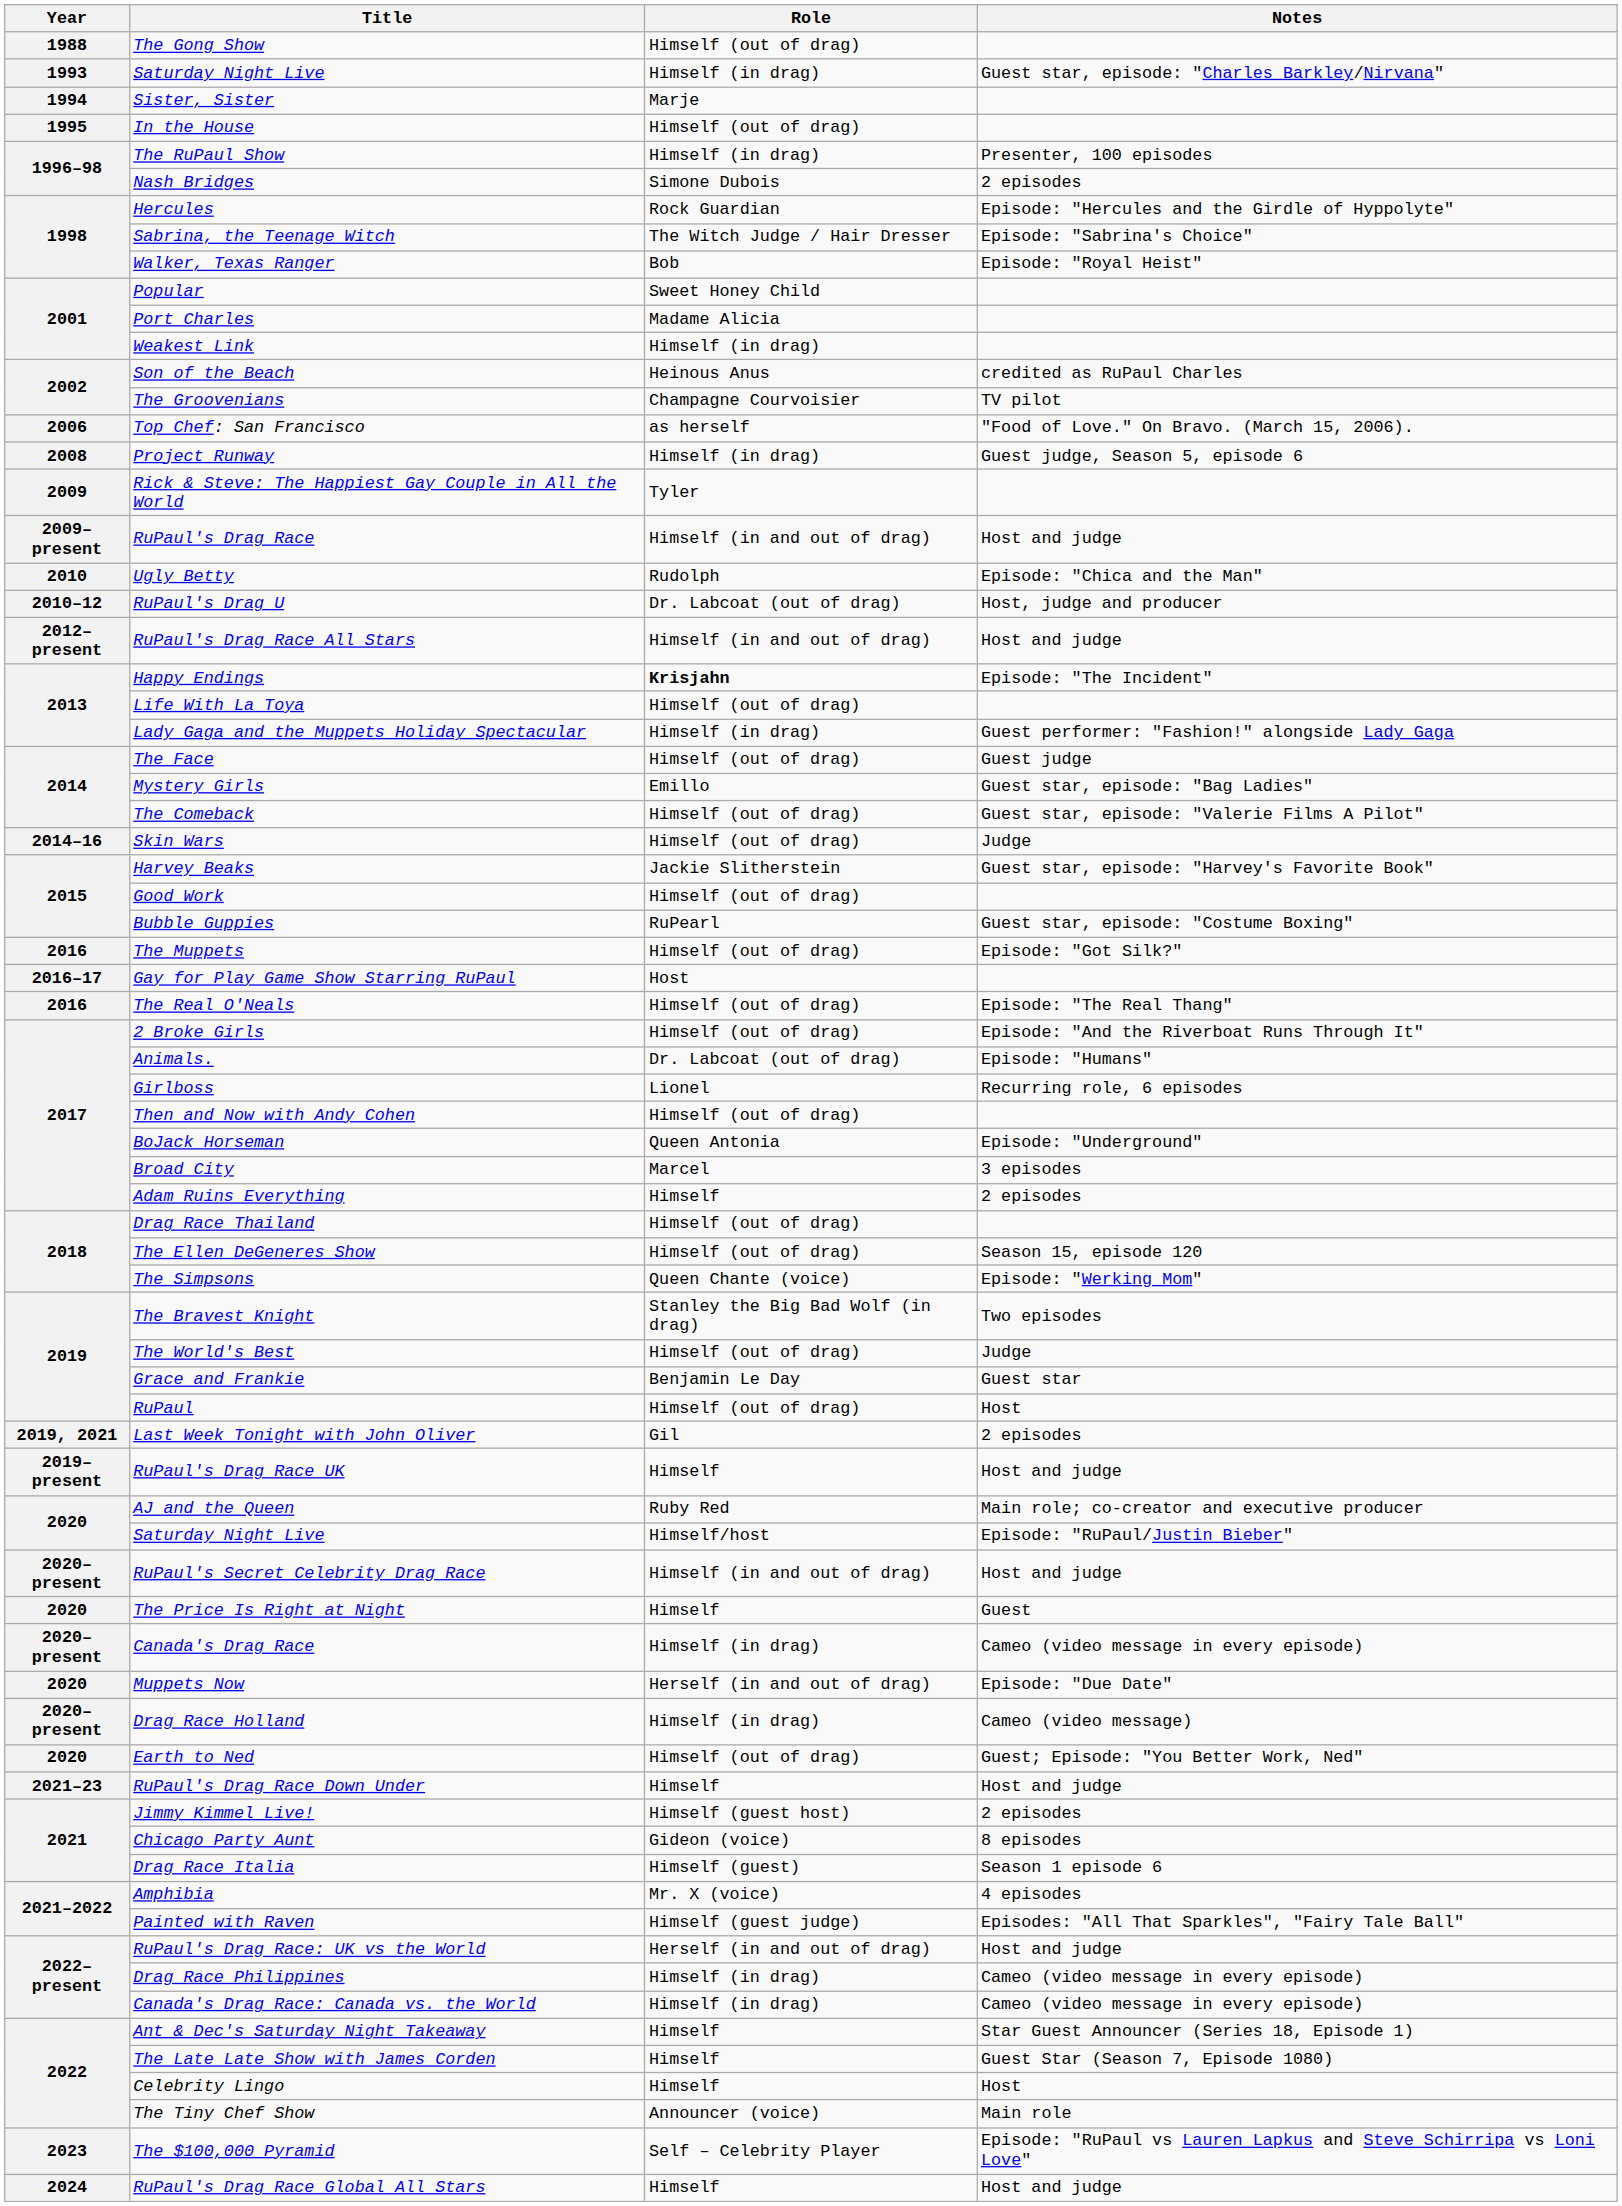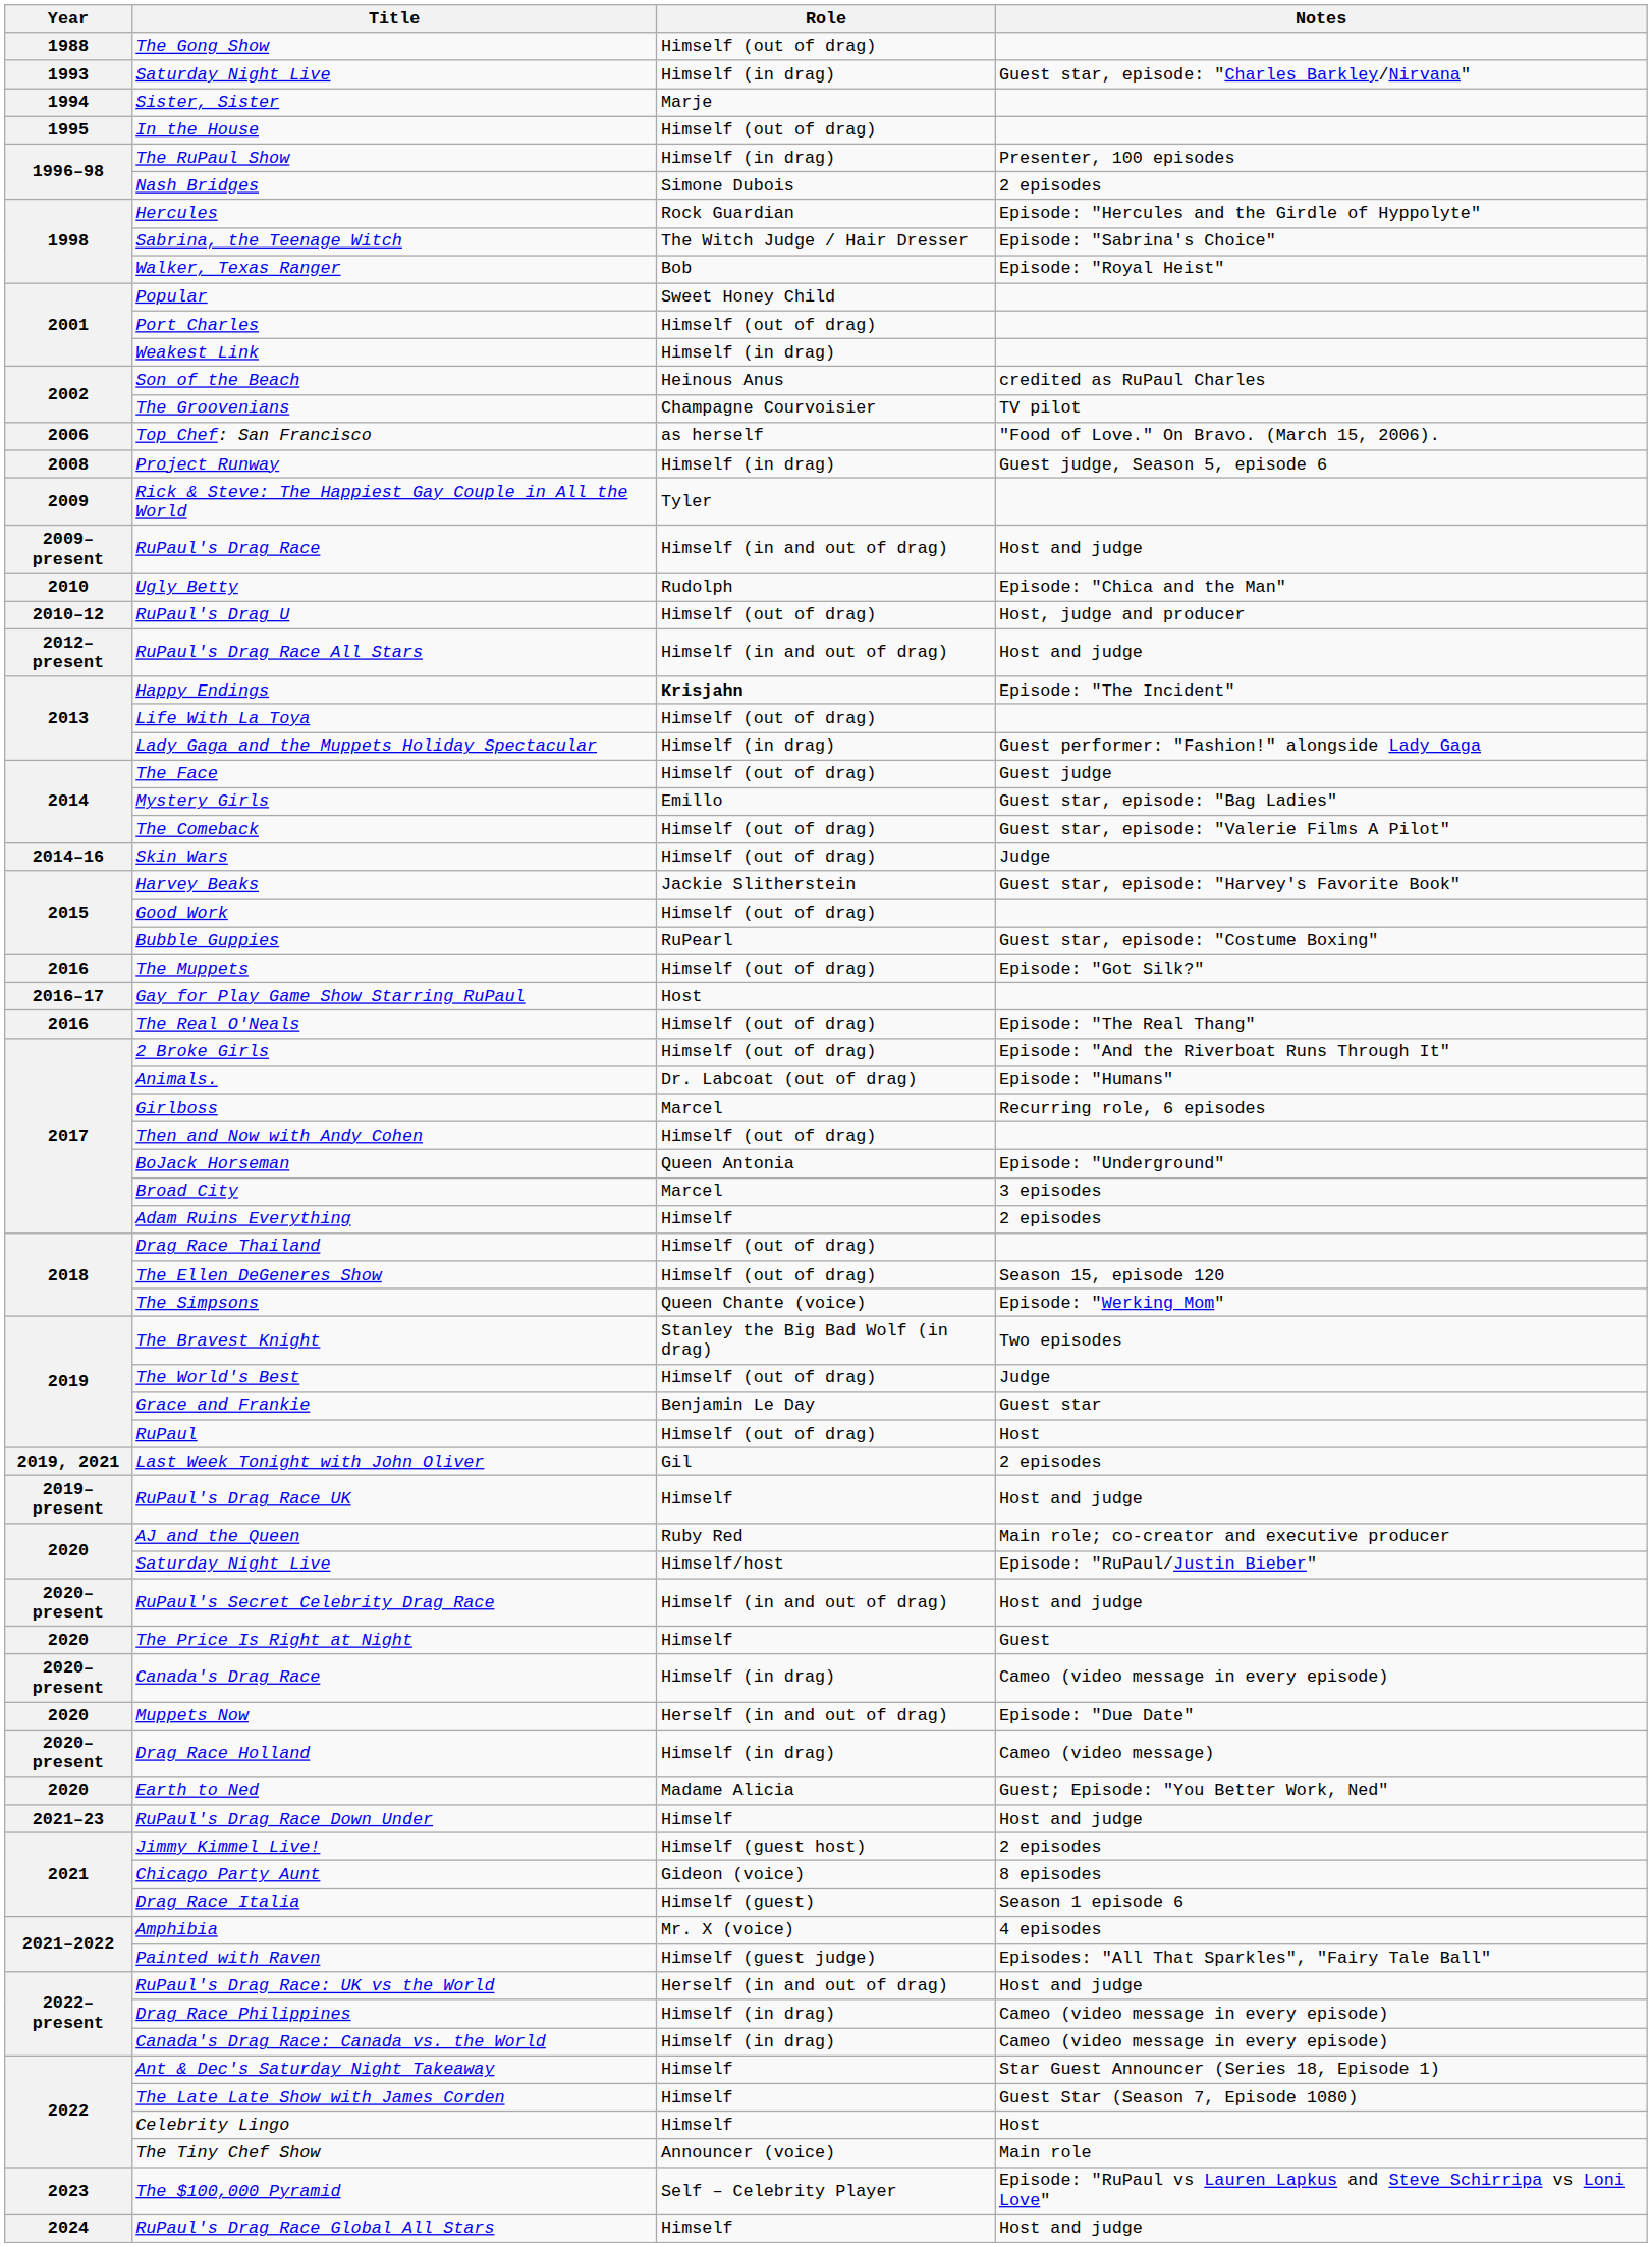Port Charles | Role: Madame Alicia -> Himself (out of drag)
RuPaul's Drag U | Role: Dr. Labcoat (out of drag) -> Himself (out of drag)
Girlboss | Role: Lionel -> Marcel
Earth to Ned | Role: Himself (out of drag) -> Madame Alicia
